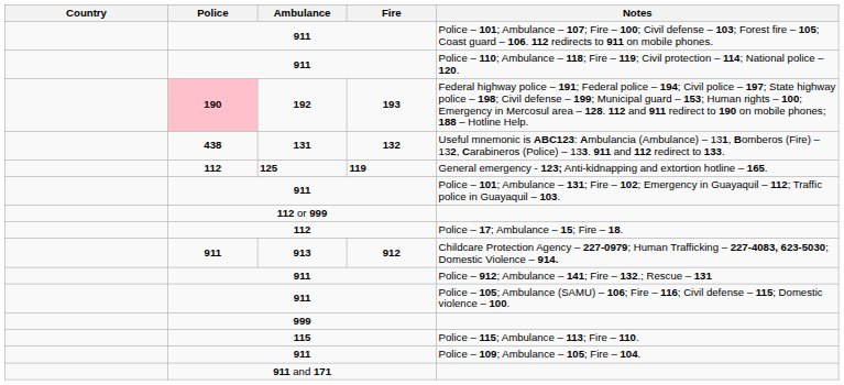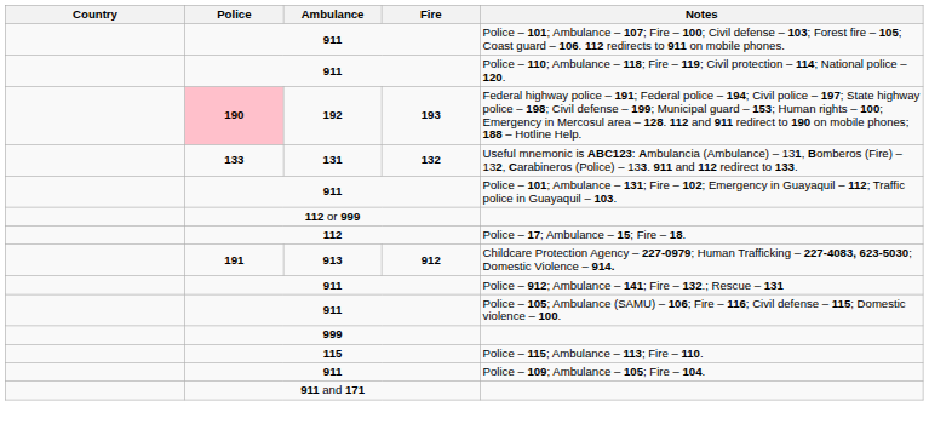131 | Police: 438 -> 133
- row: 112 | 125 | 119 | General emergency - 123; Anti-kidnapping and extortion hotline – 165.
913 | Police: 911 -> 191
